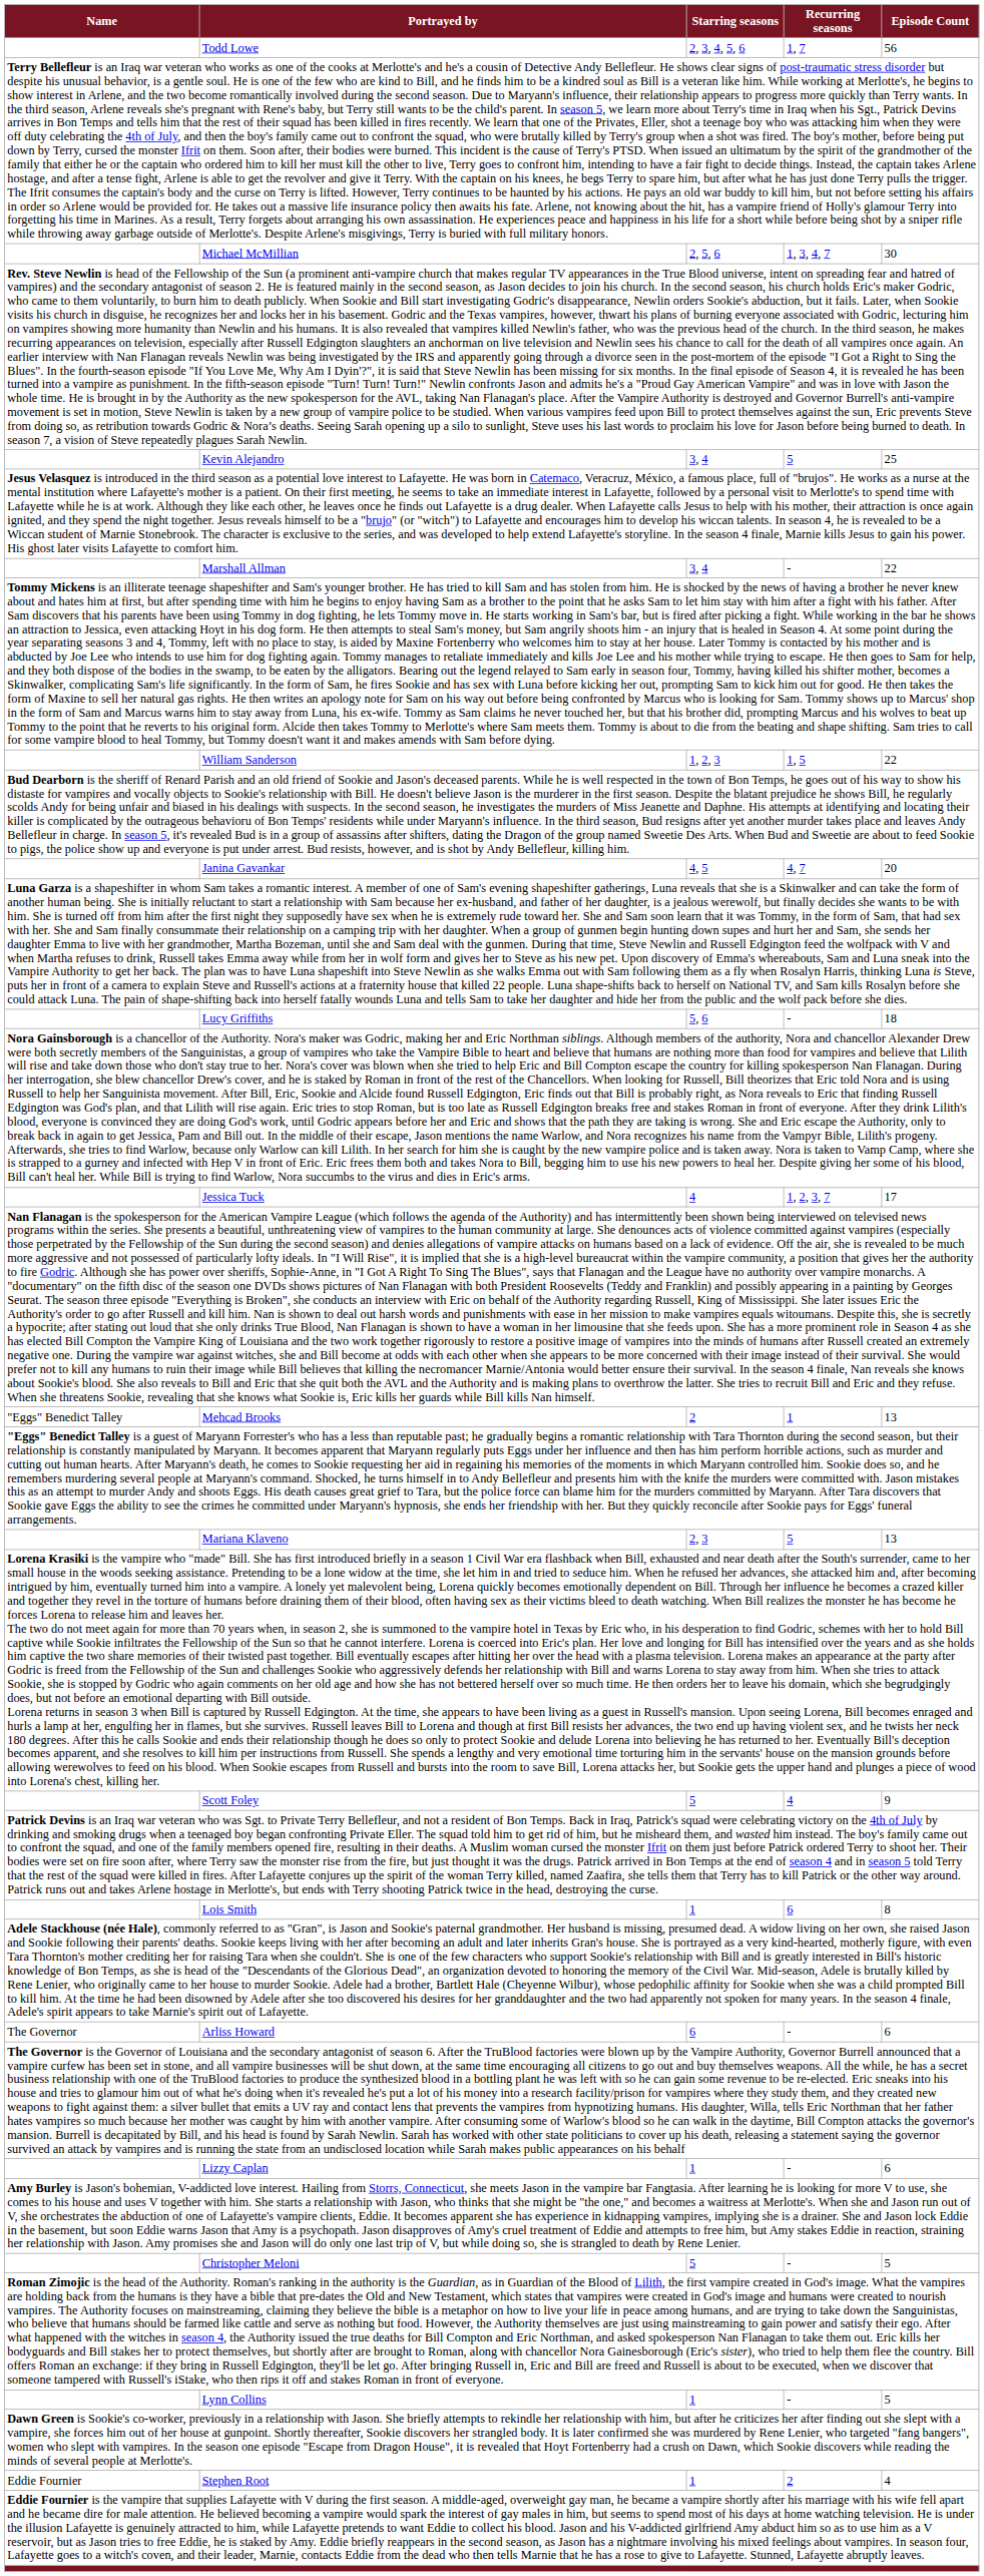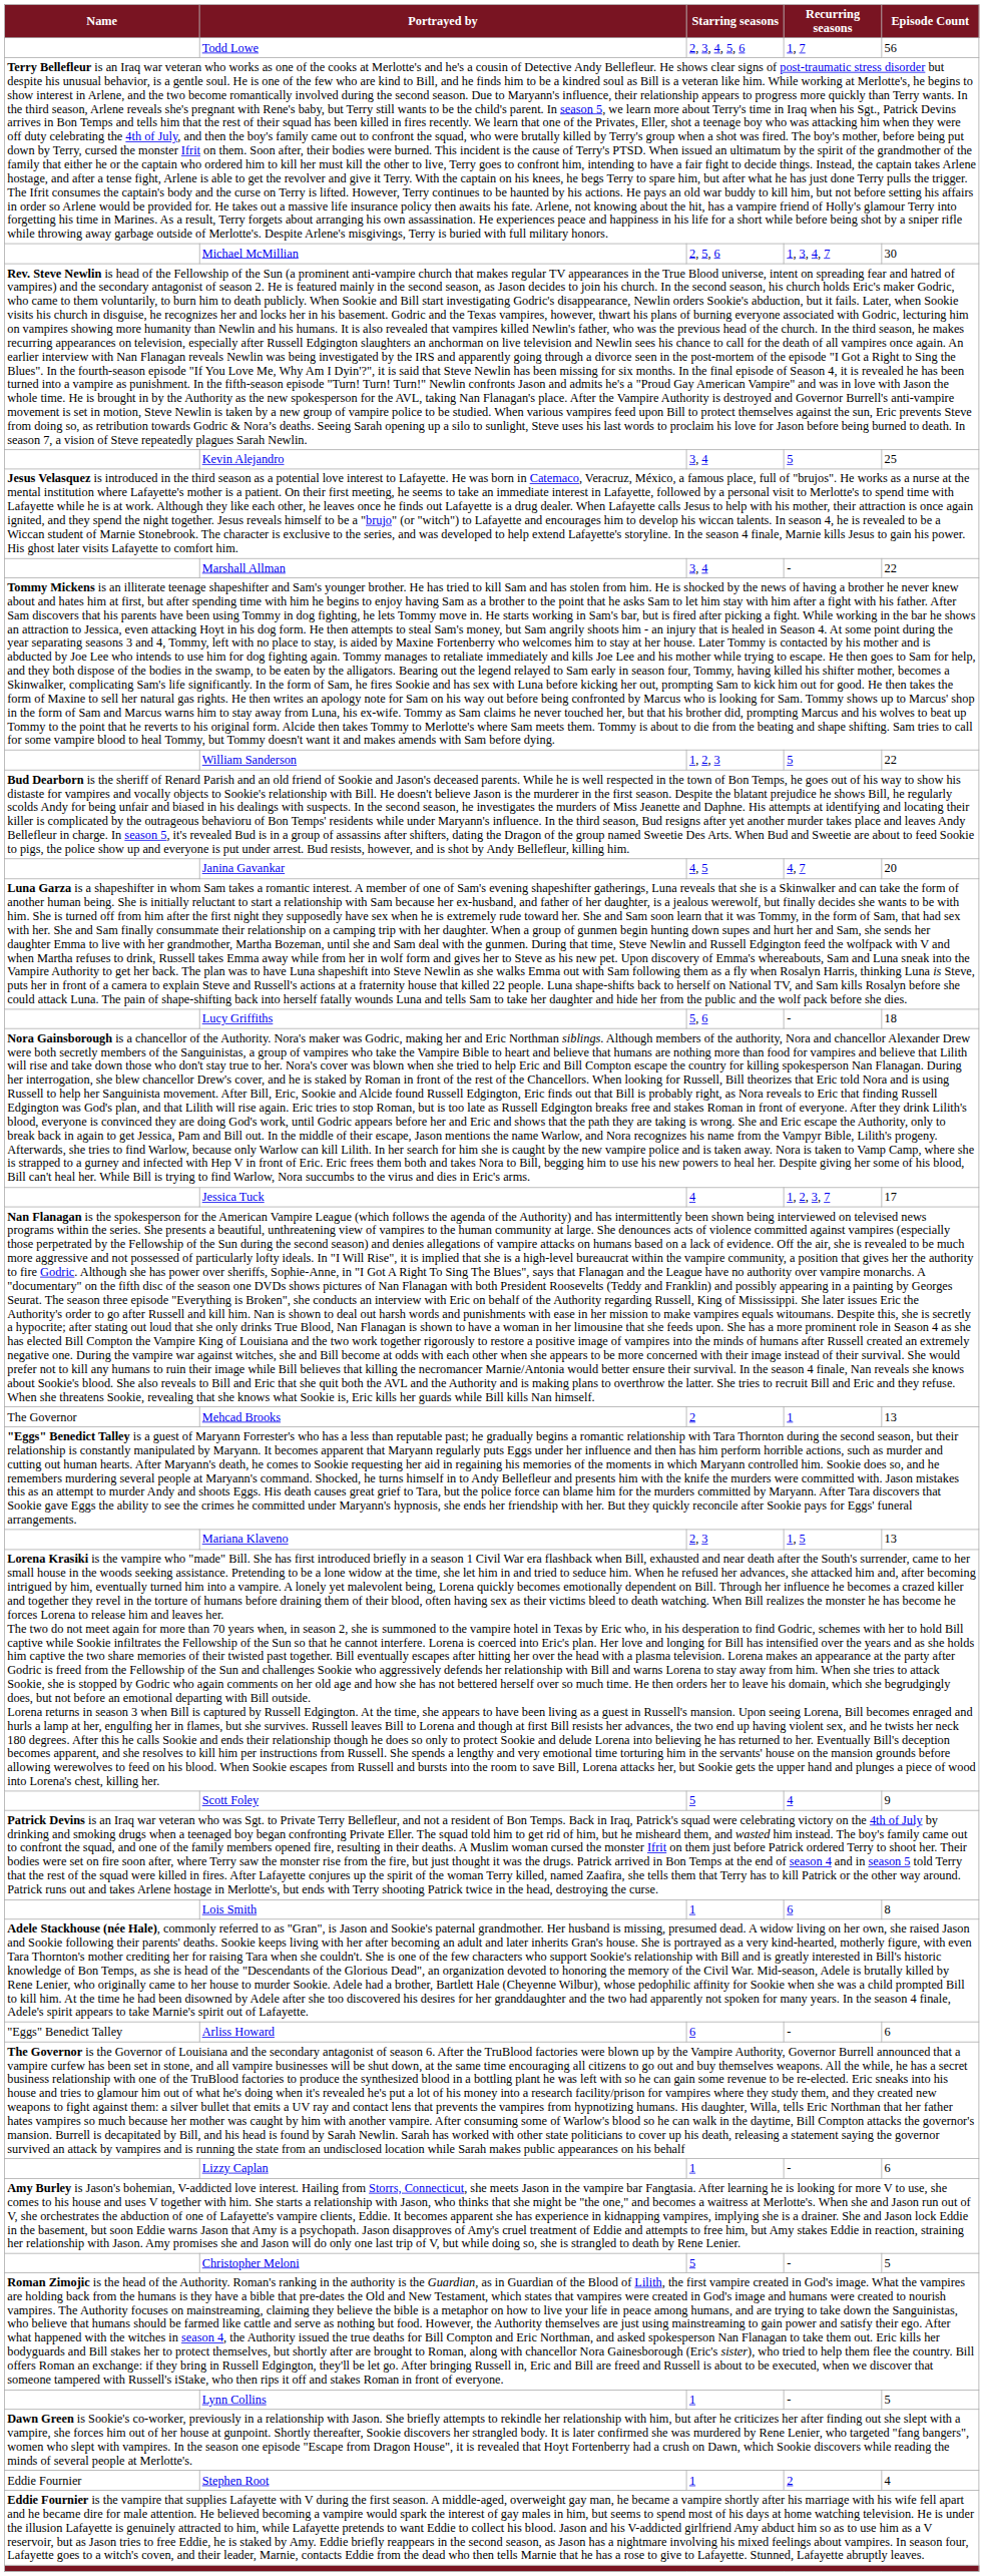William Sanderson | Recurring seasons: 1, 5 -> 5
Mehcad Brooks | Name: "Eggs" Benedict Talley -> The Governor
Mariana Klaveno | Recurring seasons: 5 -> 1, 5
Arliss Howard | Name: The Governor -> "Eggs" Benedict Talley
